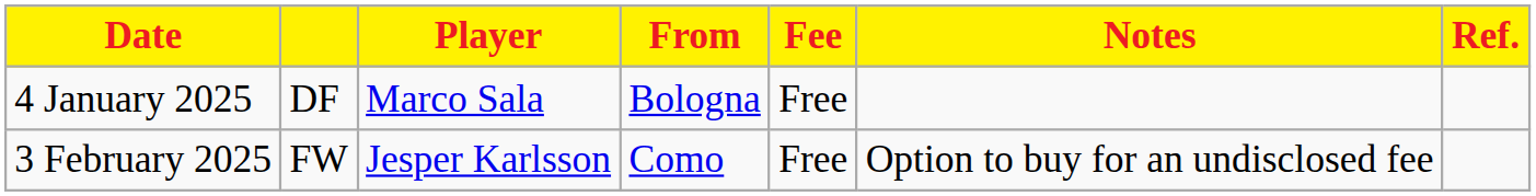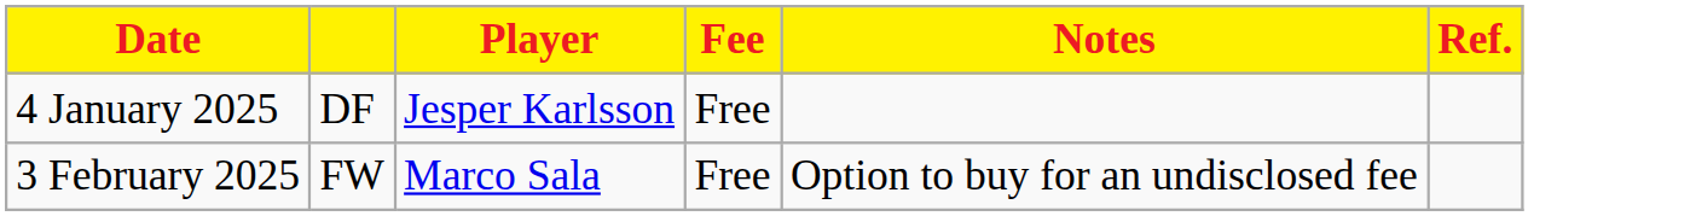- column: From | Bologna | Como
4 January 2025 | Player: Marco Sala -> Jesper Karlsson
3 February 2025 | Player: Jesper Karlsson -> Marco Sala
